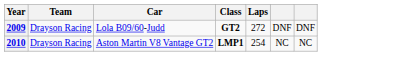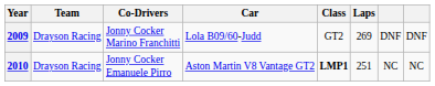+ column: Co-Drivers | Jonny Cocker Marino Franchitti | Jonny Cocker Emanuele Pirro
2009 | Class: bold -> normal
2009 | Laps: 272 -> 269
2010 | Laps: 254 -> 251
